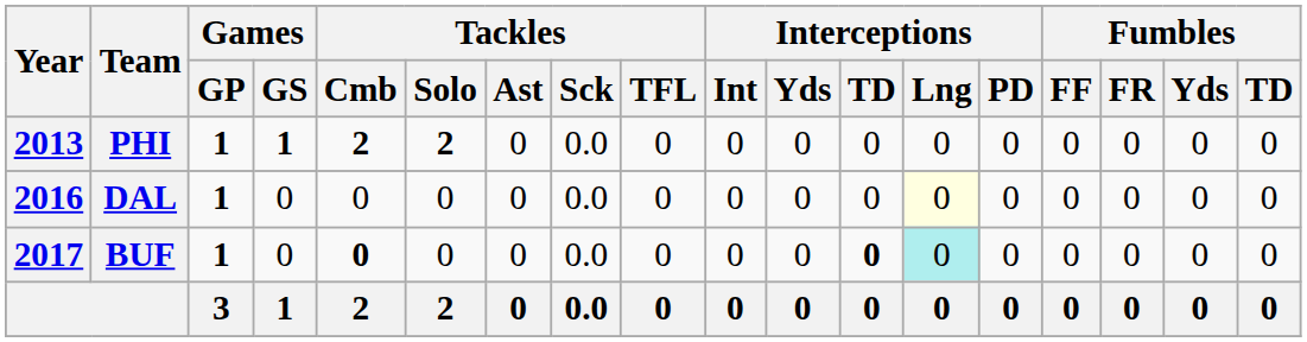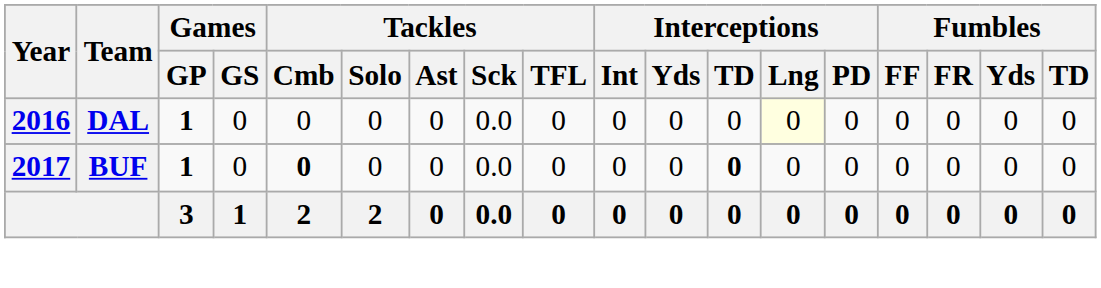- row: 2013 | PHI | 1 | 1 | 2 | 2 | 0 | 0.0 | 0 | 0 | 0 | 0 | 0 | 0 | 0 | 0 | 0 | 0
BUF | Interceptions / Lng: paleturquoise background -> no background
